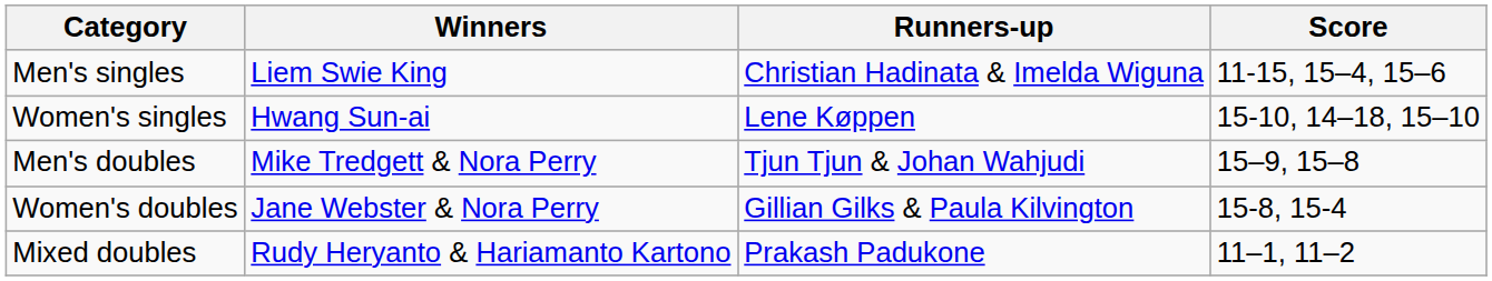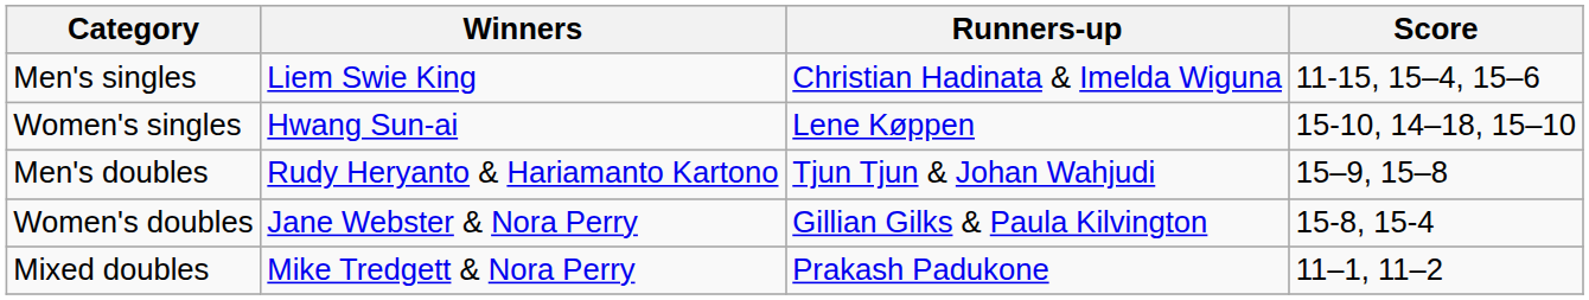Men's doubles | Winners: Mike Tredgett & Nora Perry -> Rudy Heryanto & Hariamanto Kartono
Mixed doubles | Winners: Rudy Heryanto & Hariamanto Kartono -> Mike Tredgett & Nora Perry
